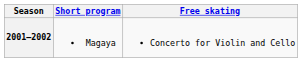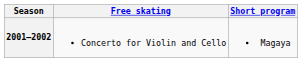columns swapped: Short program <-> Free skating
